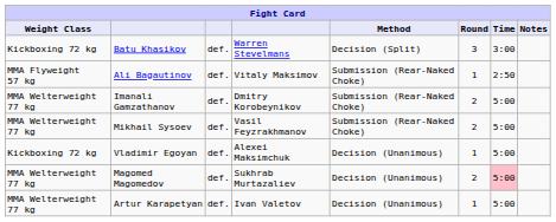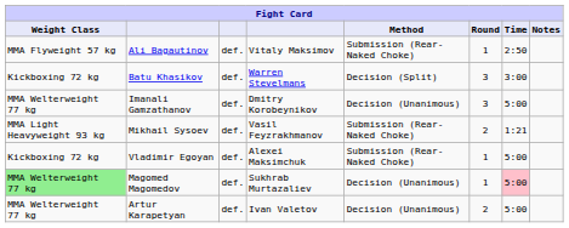rows swapped: Batu Khasikov <-> Ali Bagautinov
Imanali Gamzathanov | Method: Submission (Rear-Naked Choke) -> Decision (Unanimous)
Imanali Gamzathanov | Round: 2 -> 3
Mikhail Sysoev | Weight Class: MMA Welterweight 77 kg -> MMA Light Heavyweight 93 kg
Mikhail Sysoev | Time: 5:00 -> 1:21
Vladimir Egoyan | Method: Decision (Unanimous) -> Submission (Rear-Naked Choke)
Magomed Magomedov | Weight Class: no background -> lightgreen background
Magomed Magomedov | Round: 2 -> 1
Artur Karapetyan | Round: 1 -> 2
